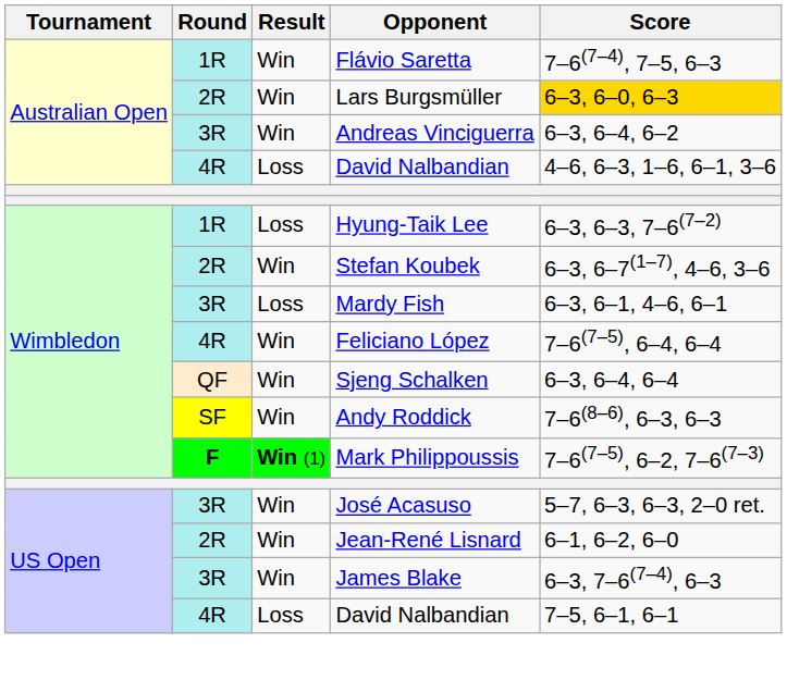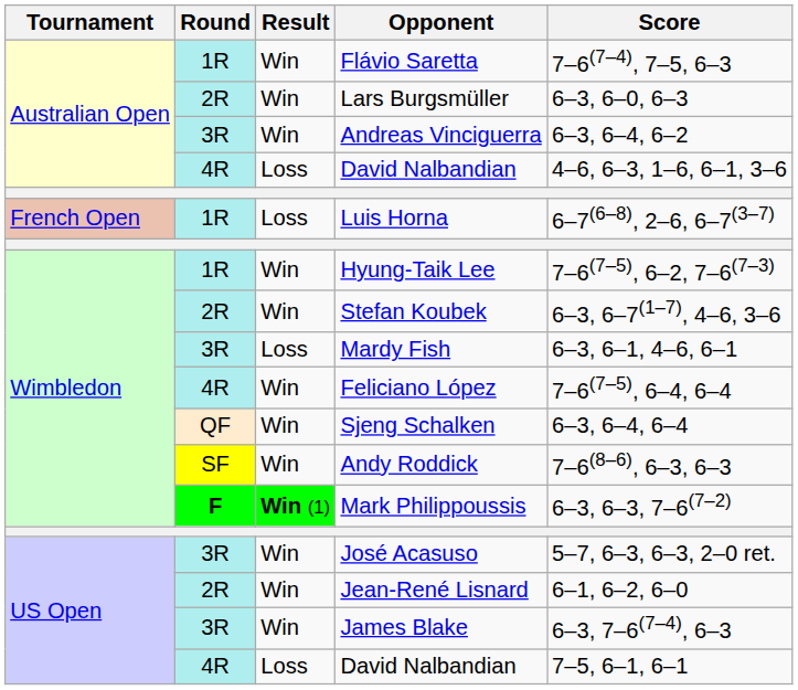Lars Burgsmüller | Score: gold background -> no background
+ row: French Open | 1R | Loss | Luis Horna | 6–7(6–8), 2–6, 6–7(3–7)
Hyung-Taik Lee | Result: Loss -> Win
Hyung-Taik Lee | Score: 6–3, 6–3, 7–6(7–2) -> 7–6(7–5), 6–2, 7–6(7–3)
Mark Philippoussis | Score: 7–6(7–5), 6–2, 7–6(7–3) -> 6–3, 6–3, 7–6(7–2)
